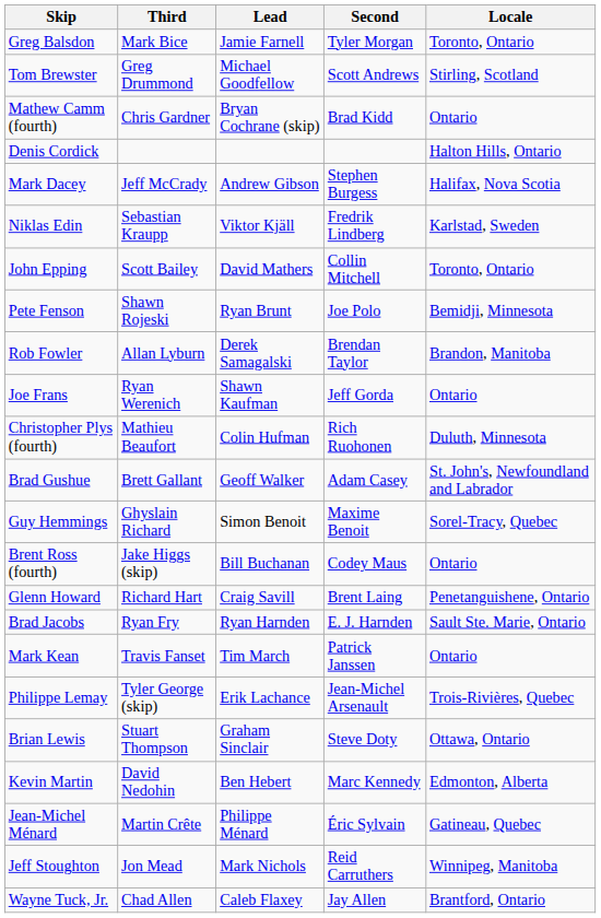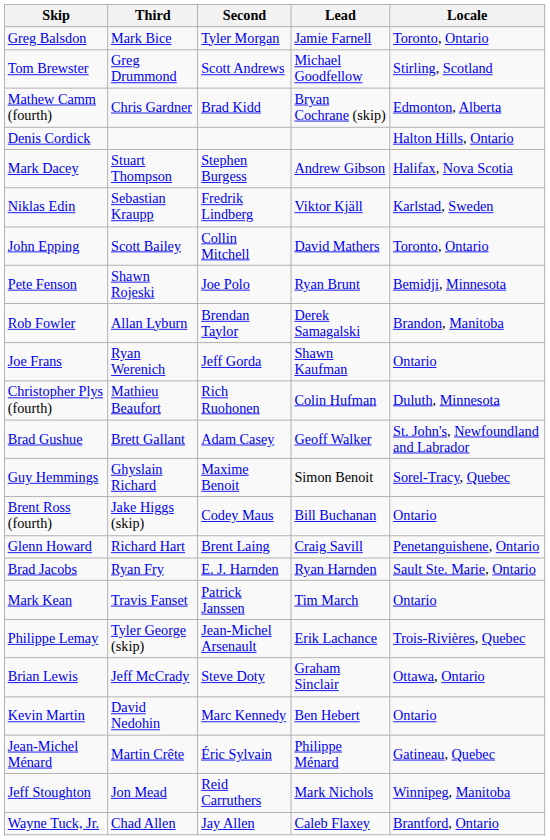columns swapped: Second <-> Lead
Mathew Camm (fourth) | Locale: Ontario -> Edmonton, Alberta
Mark Dacey | Third: Jeff McCrady -> Stuart Thompson
Brian Lewis | Third: Stuart Thompson -> Jeff McCrady
Kevin Martin | Locale: Edmonton, Alberta -> Ontario
